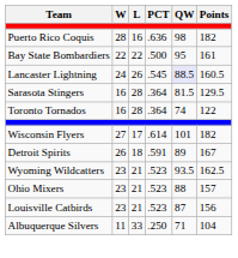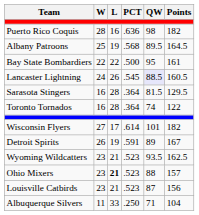+ row: Albany Patroons | 25 | 19 | .568 | 89.5 | 164.5
Detroit Spirits | L: 18 -> 19
Ohio Mixers | L: normal -> bold
